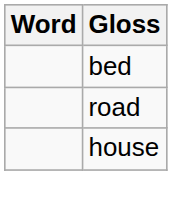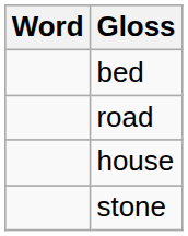+ row: stone
